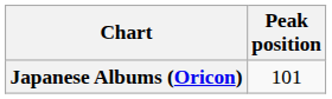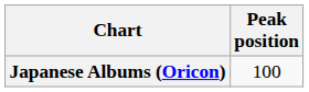Japanese Albums (Oricon) | Peak position: 101 -> 100
